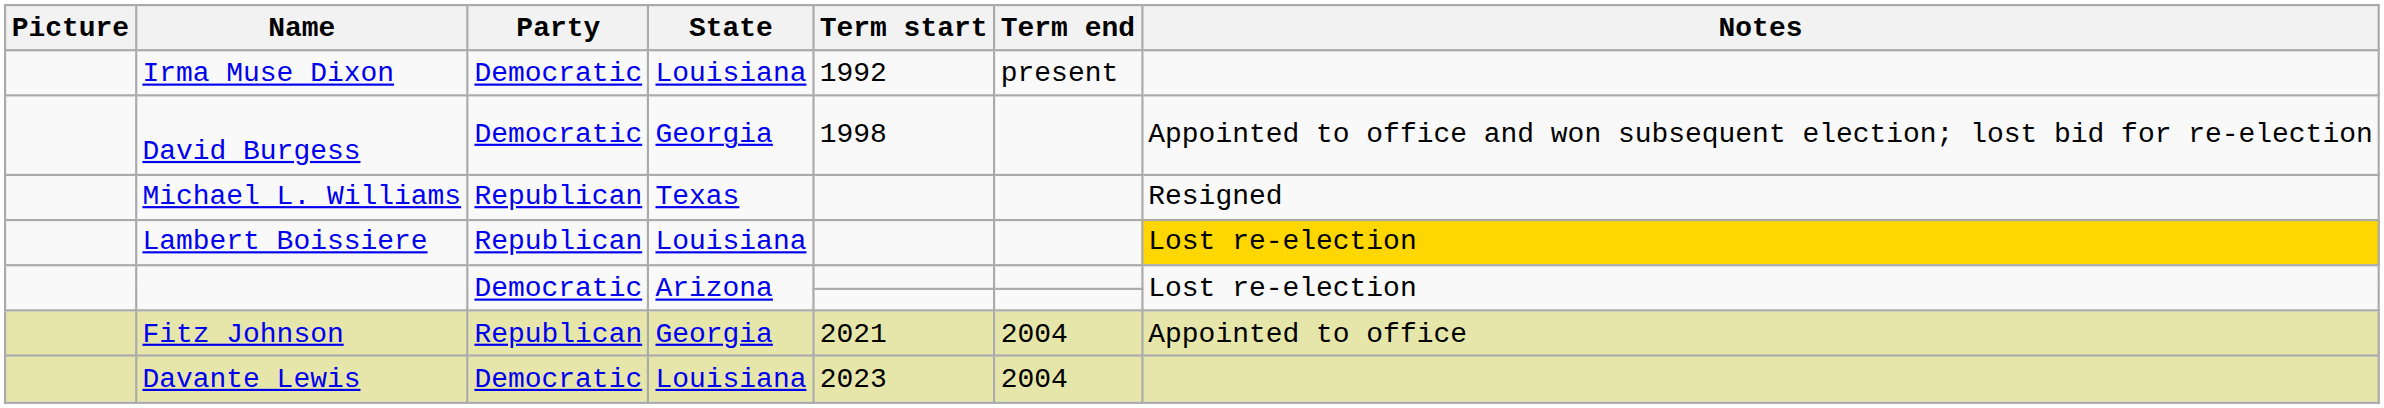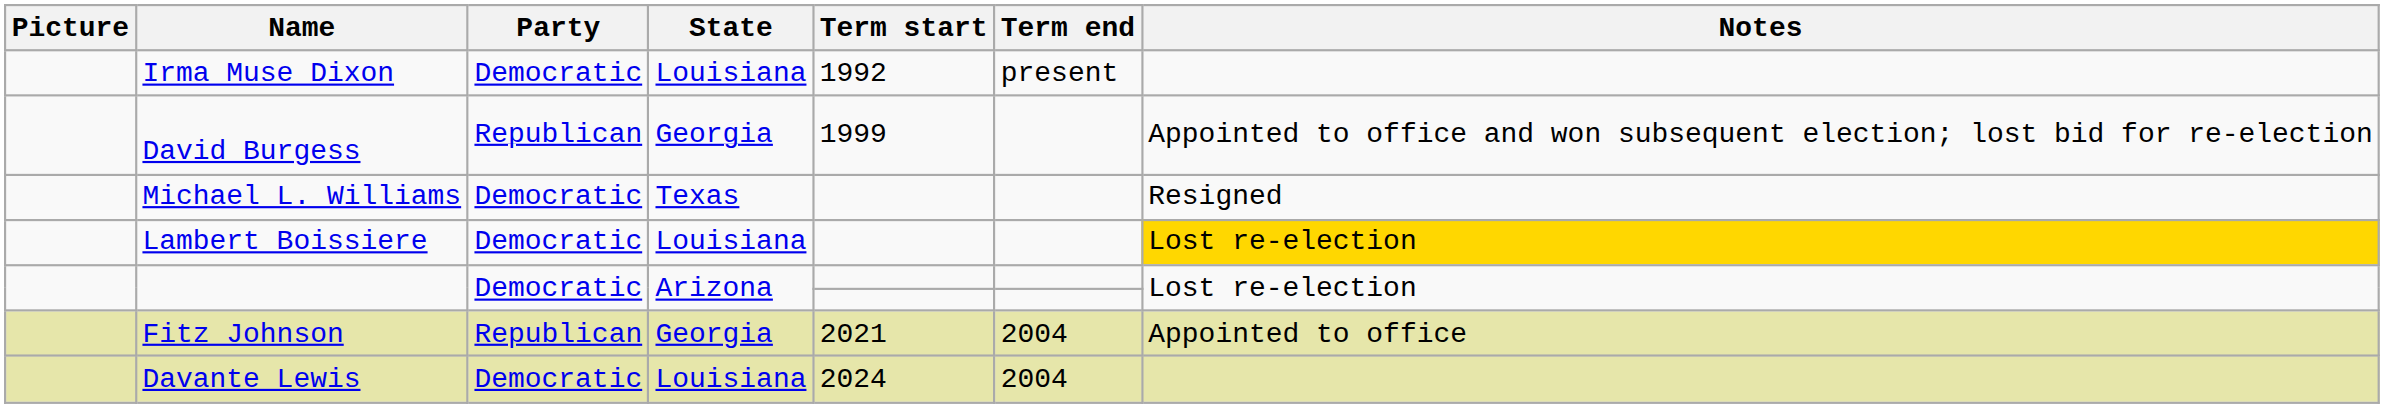David Burgess | Party: Democratic -> Republican
David Burgess | Term start: 1998 -> 1999
Michael L. Williams | Party: Republican -> Democratic
Lambert Boissiere | Party: Republican -> Democratic
Davante Lewis | Term start: 2023 -> 2024
